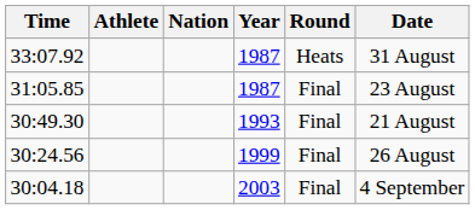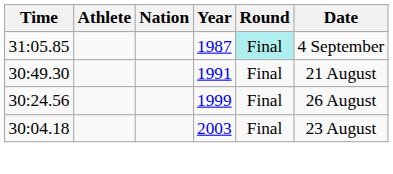- row: 33:07.92 | 1987 | Heats | 31 August
31:05.85 | Round: no background -> paleturquoise background
31:05.85 | Date: 23 August -> 4 September
30:49.30 | Year: 1993 -> 1991
30:04.18 | Date: 4 September -> 23 August
